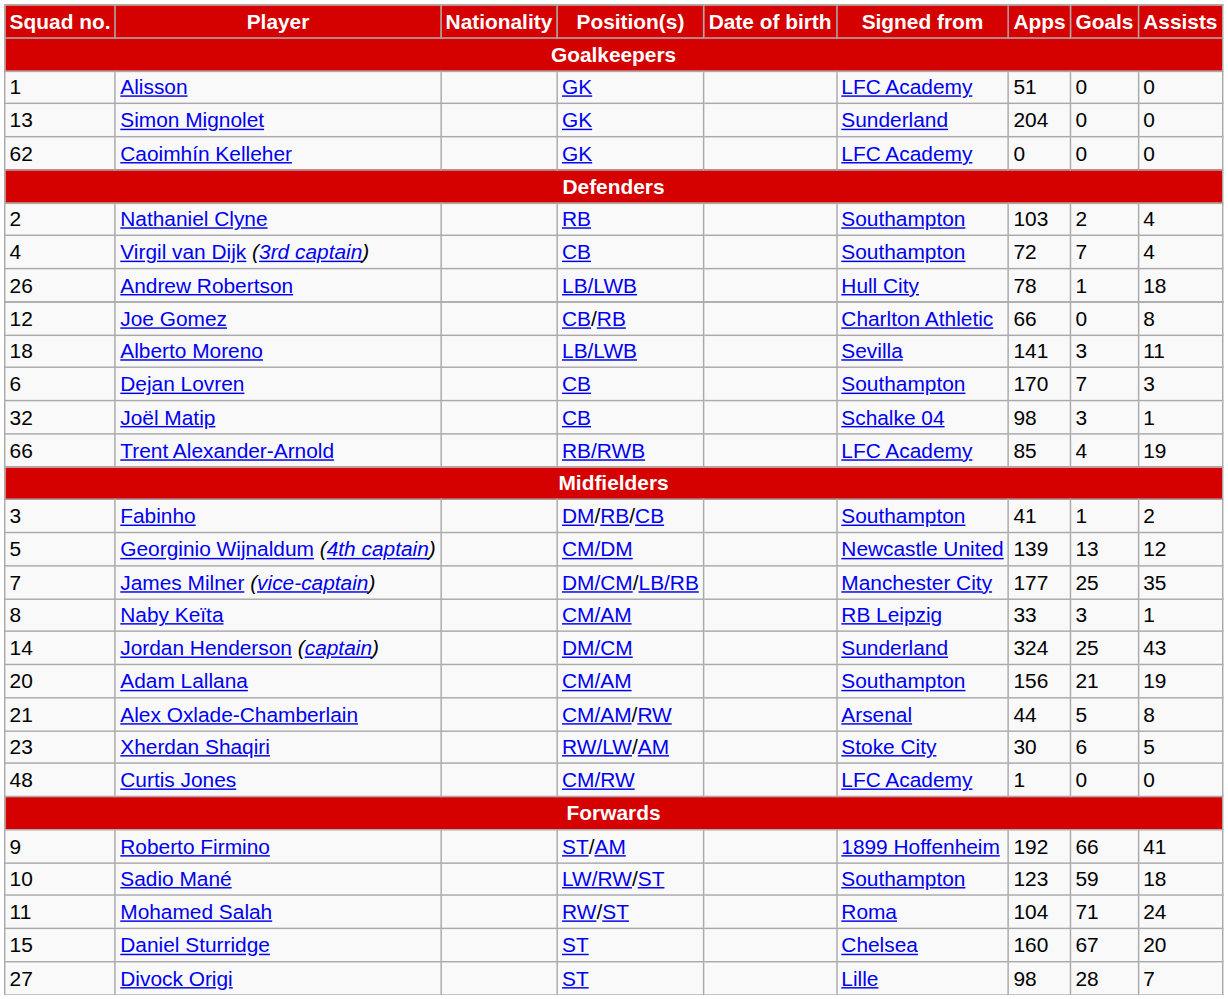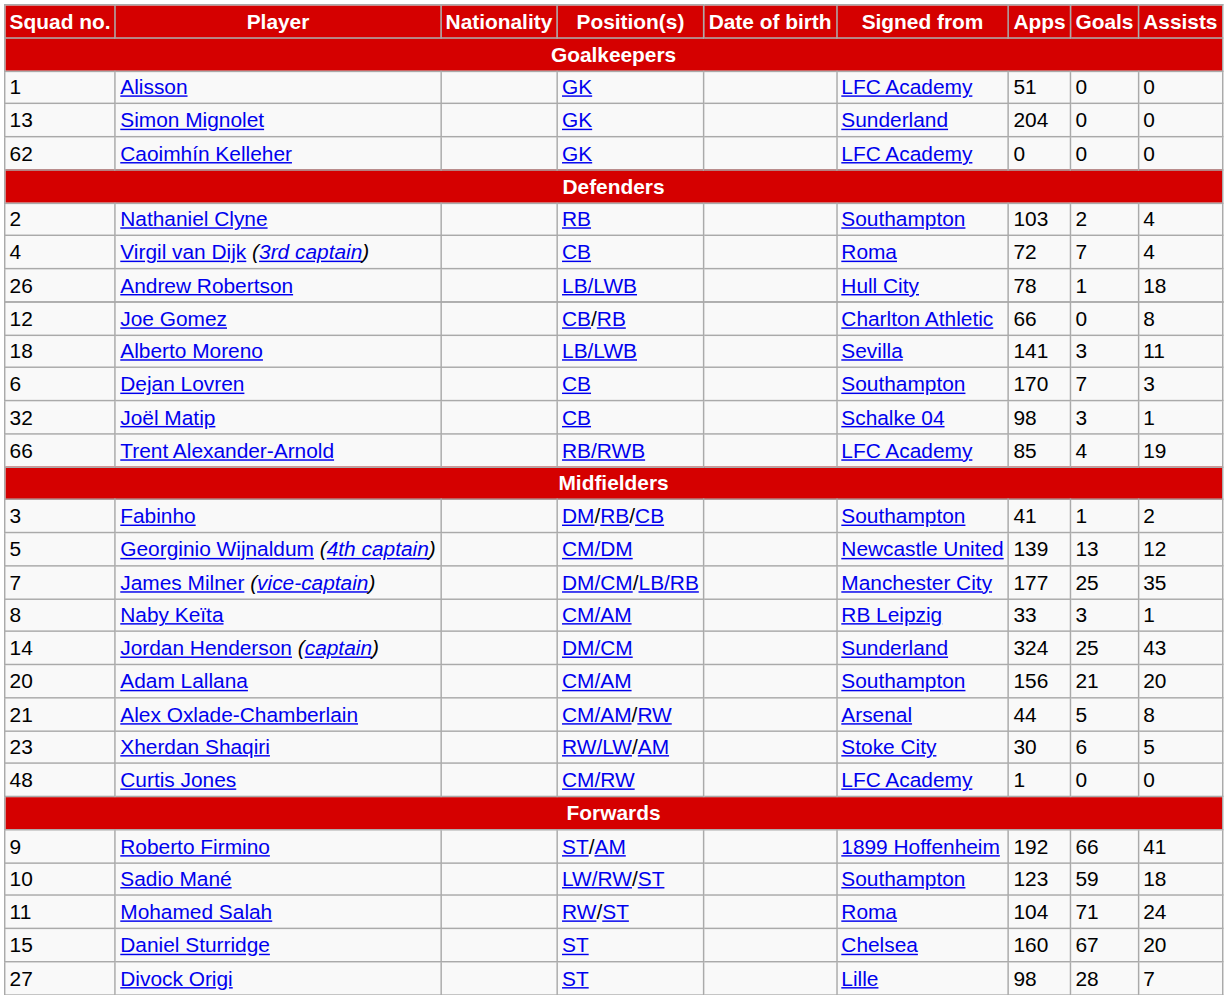Virgil van Dijk (3rd captain) | Signed from: Southampton -> Roma
Adam Lallana | Assists: 19 -> 20
